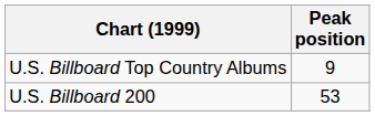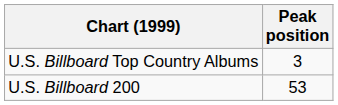U.S. Billboard Top Country Albums | Peak position: 9 -> 3
